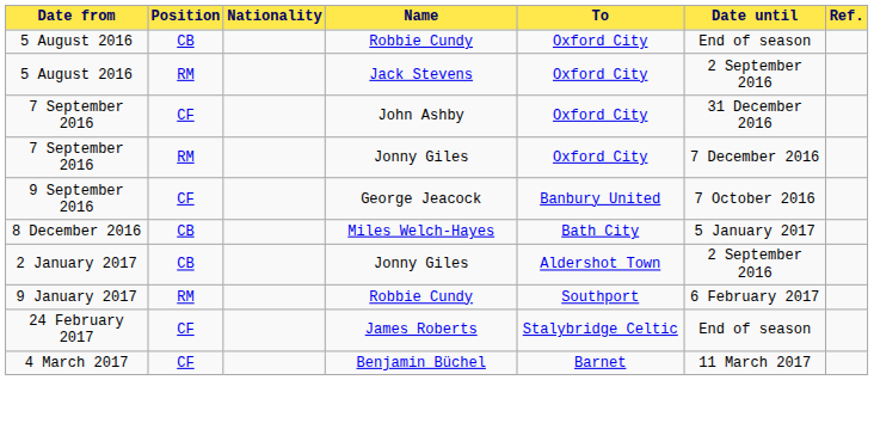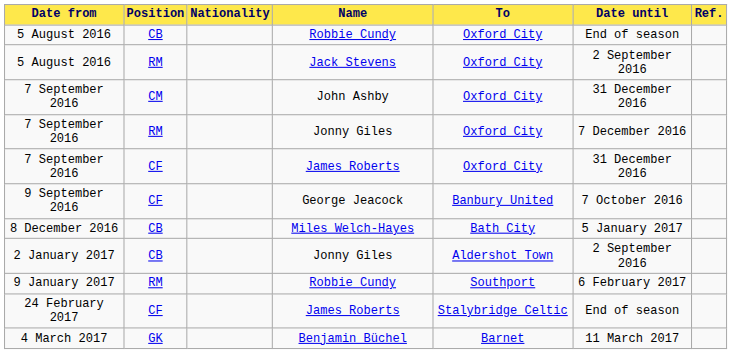7 September 2016 / John Ashby | Position: CF -> CM
+ row: 7 September 2016 | CF | James Roberts | Oxford City | 31 December 2016
4 March 2017 | Position: CF -> GK
